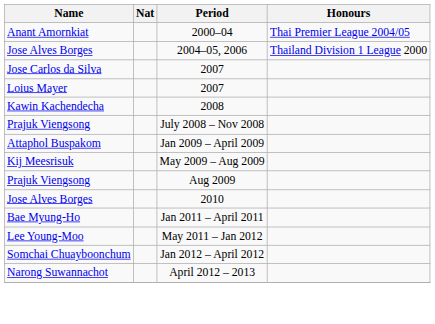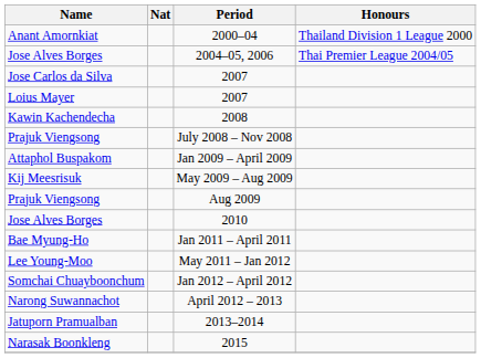2000–04 | Honours: Thai Premier League 2004/05 -> Thailand Division 1 League 2000
2004–05, 2006 | Honours: Thailand Division 1 League 2000 -> Thai Premier League 2004/05
+ row: Jatuporn Pramualban | 2013–2014
+ row: Narasak Boonkleng | 2015
